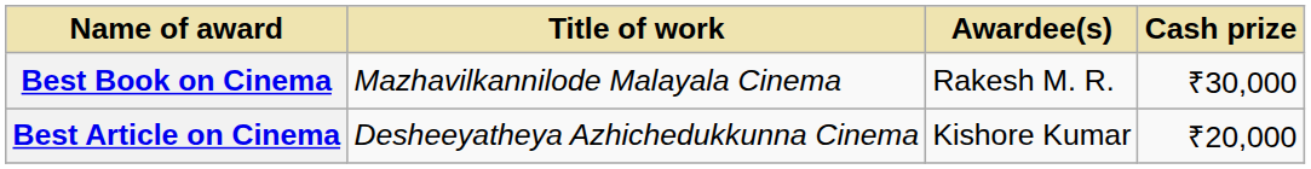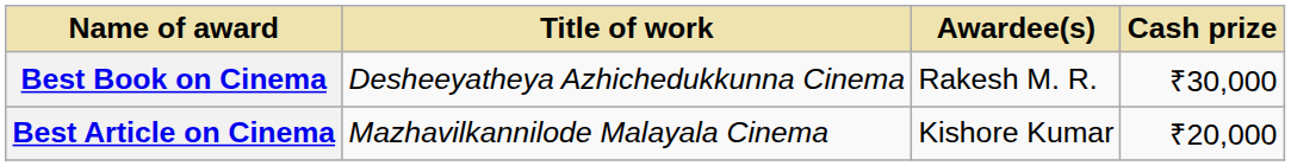Best Book on Cinema | Title of work: Mazhavilkannilode Malayala Cinema -> Desheeyatheya Azhichedukkunna Cinema
Best Article on Cinema | Title of work: Desheeyatheya Azhichedukkunna Cinema -> Mazhavilkannilode Malayala Cinema
